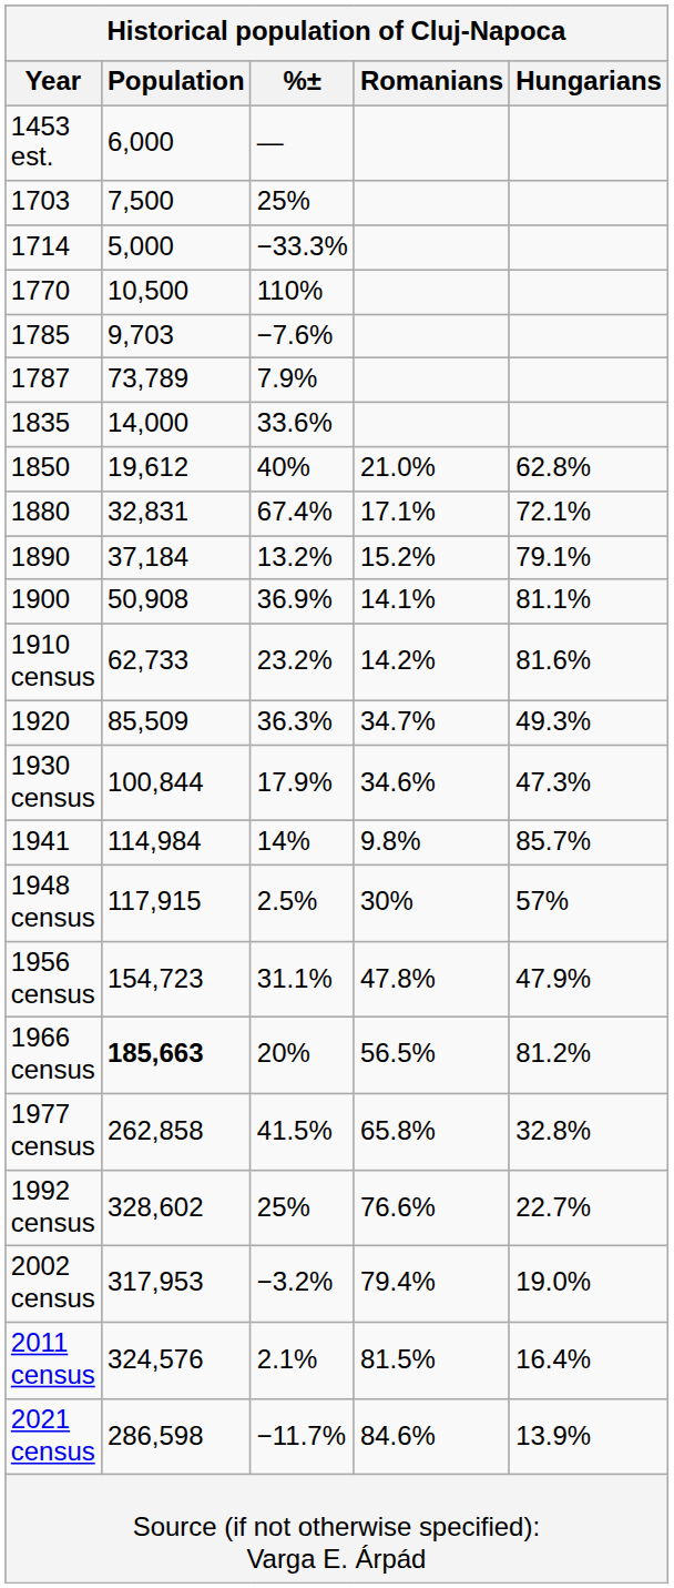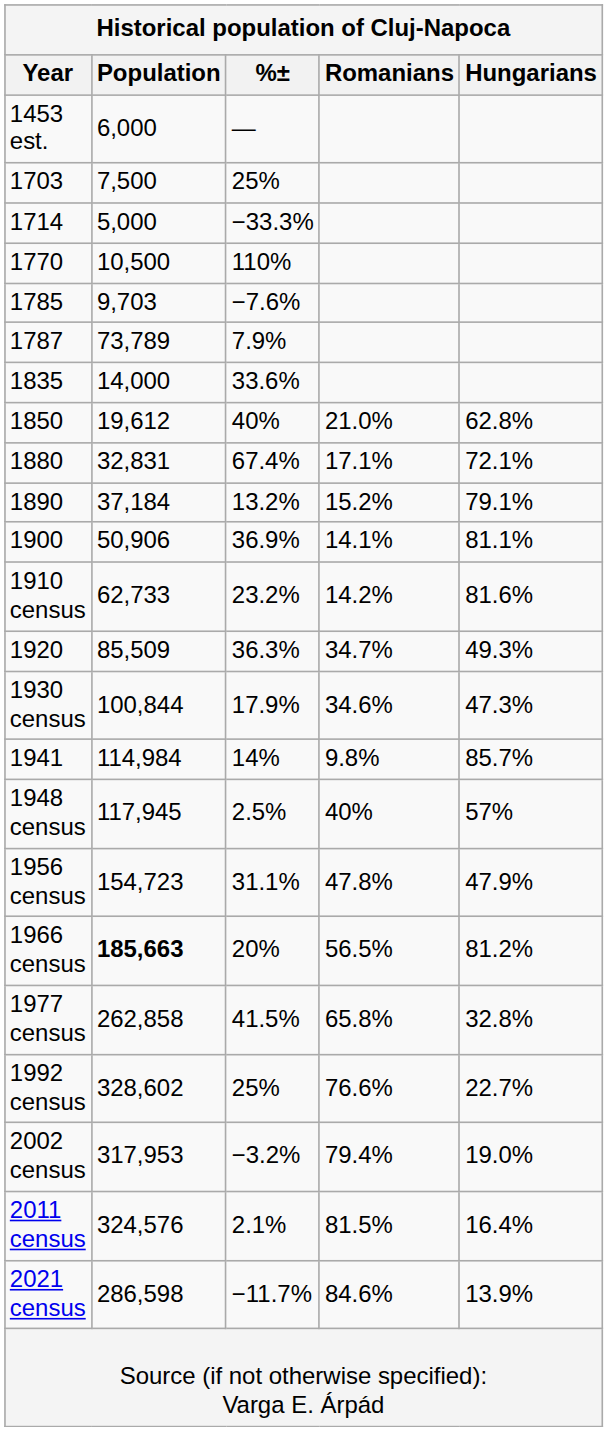1900 | Population: 50,908 -> 50,906
1948 census | Population: 117,915 -> 117,945
1948 census | Romanians: 30% -> 40%
